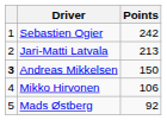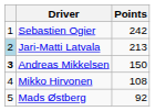Jari-Matti Latvala | column 1: no background -> lightblue background
Mikko Hirvonen | Points: 106 -> 108
